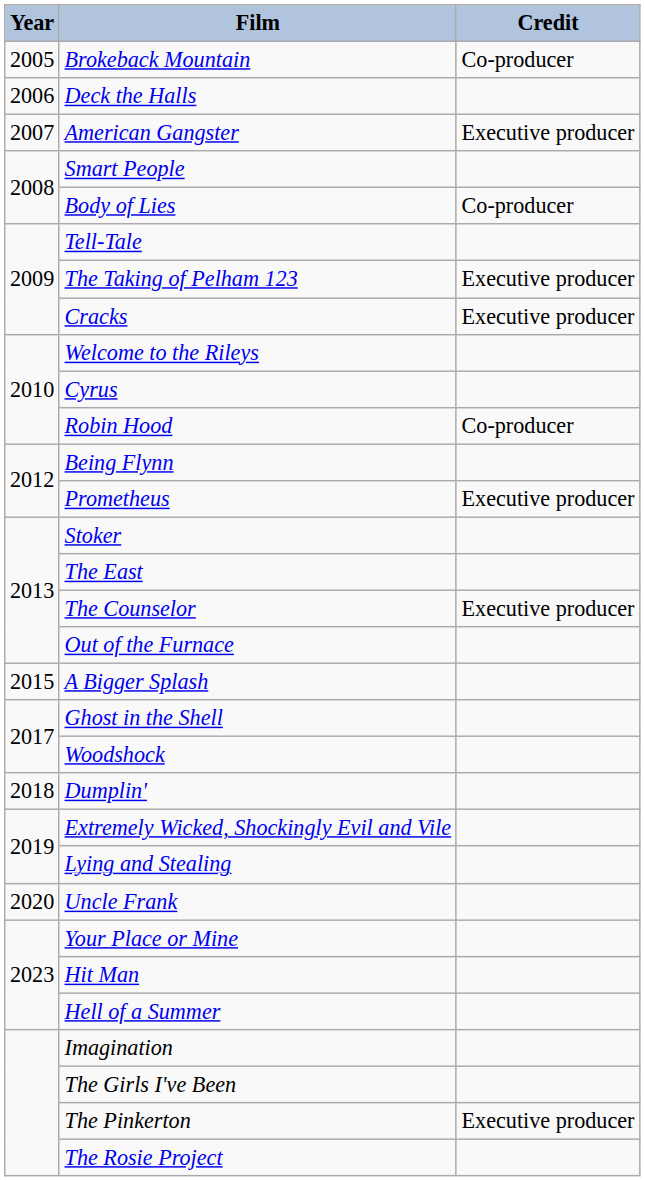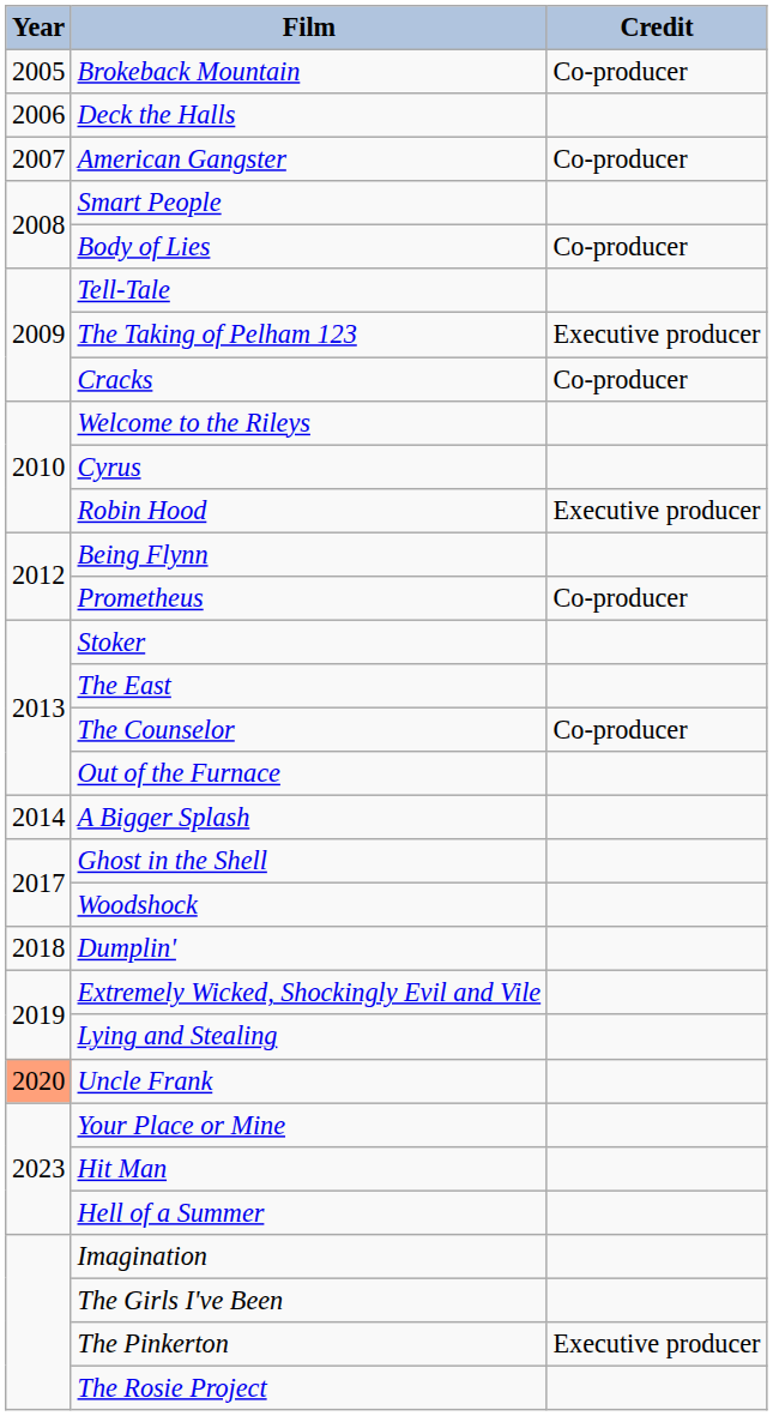American Gangster | Credit: Executive producer -> Co-producer
Cracks | Credit: Executive producer -> Co-producer
Robin Hood | Credit: Co-producer -> Executive producer
Prometheus | Credit: Executive producer -> Co-producer
The Counselor | Credit: Executive producer -> Co-producer
A Bigger Splash | Year: 2015 -> 2014
Uncle Frank | Year: no background -> lightsalmon background
